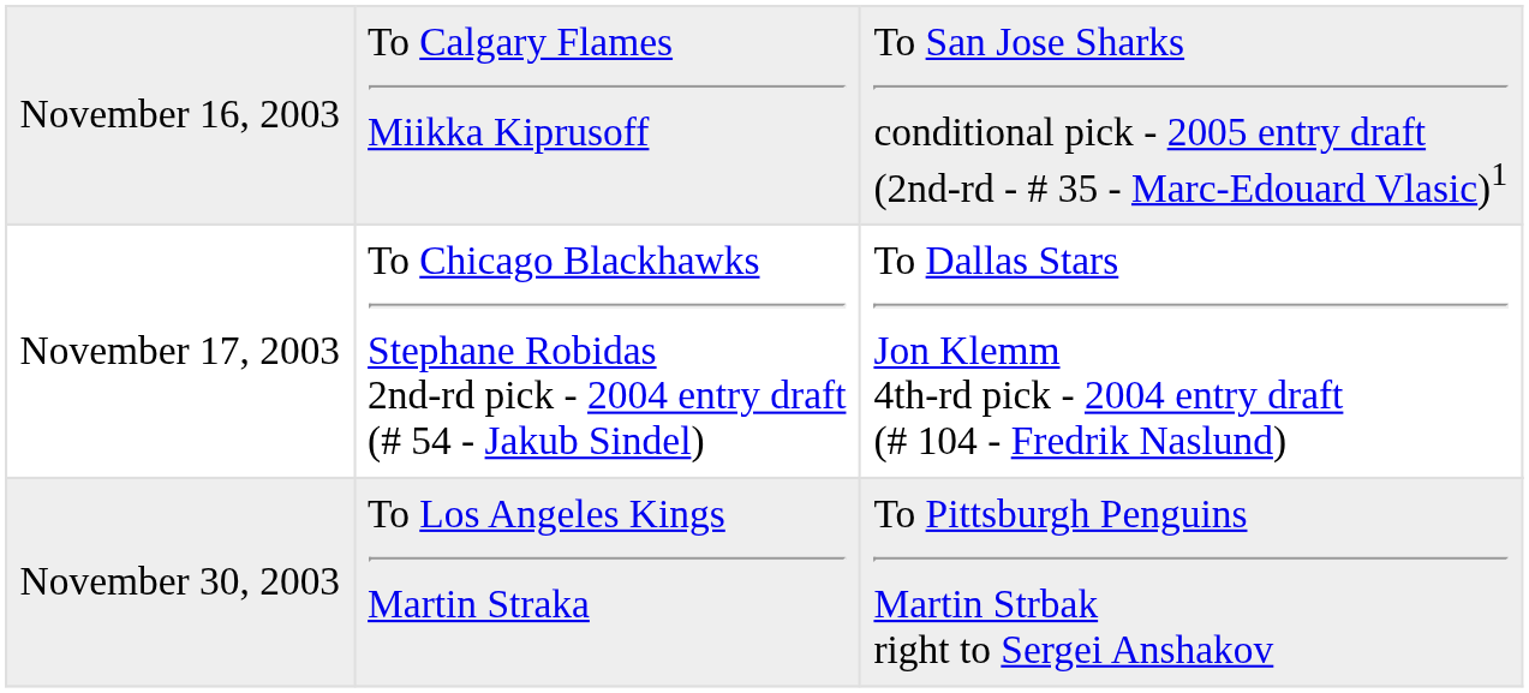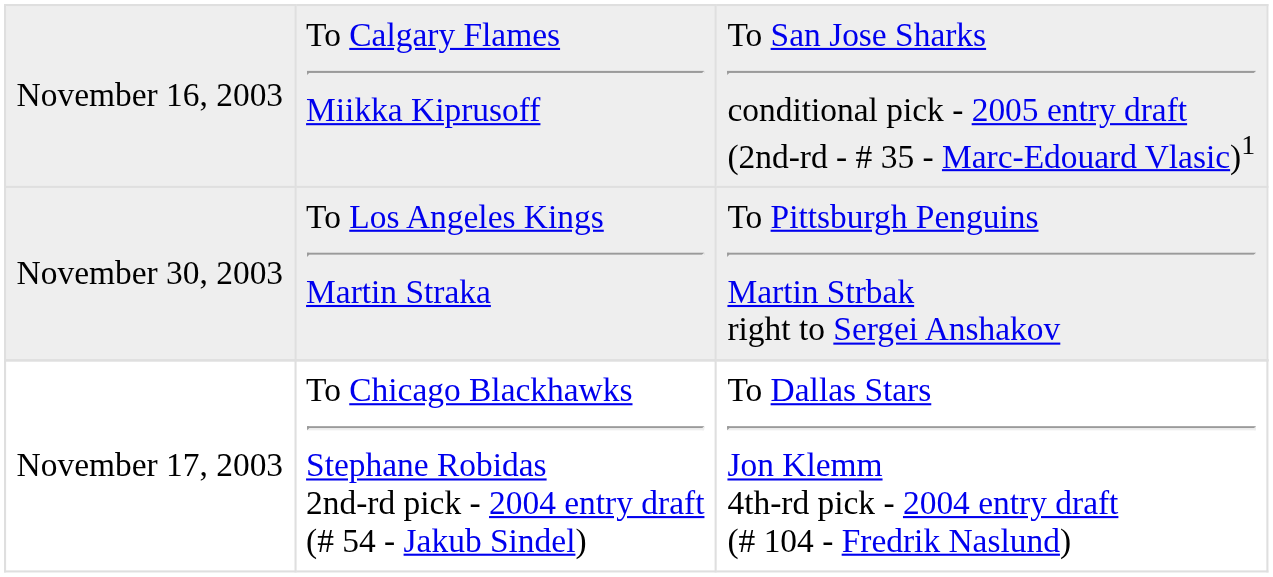rows swapped: November 17, 2003 <-> November 30, 2003
